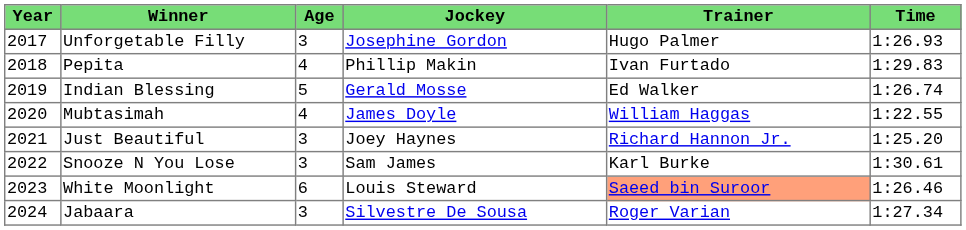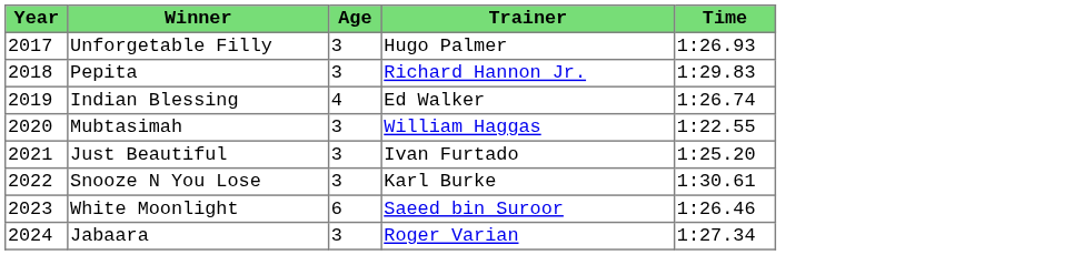- column: Jockey | Josephine Gordon | Phillip Makin | Gerald Mosse | James Doyle | Joey Haynes | Sam James | Louis Steward | Silvestre De Sousa
Pepita | Age: 4 -> 3
Pepita | Trainer: Ivan Furtado -> Richard Hannon Jr.
Indian Blessing | Age: 5 -> 4
Mubtasimah | Age: 4 -> 3
Just Beautiful | Trainer: Richard Hannon Jr. -> Ivan Furtado
White Moonlight | Trainer: lightsalmon background -> no background
